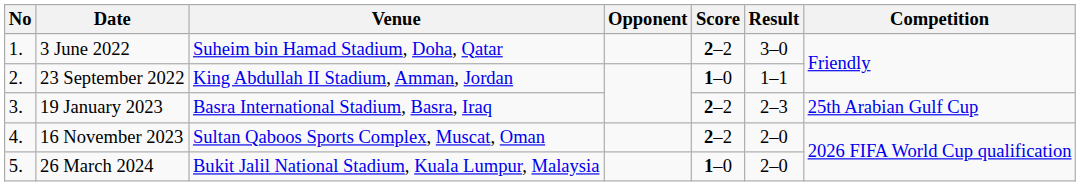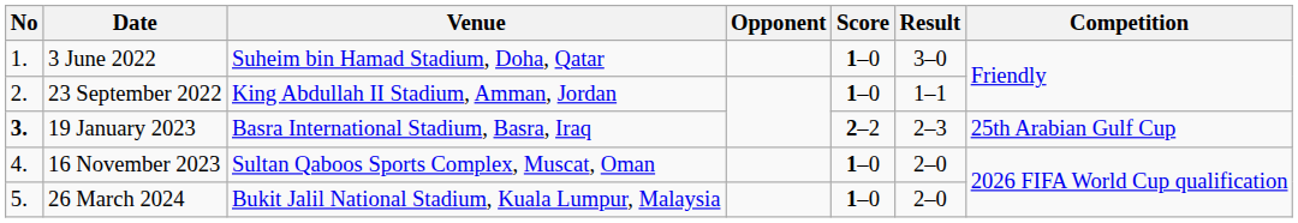3 June 2022 | Score: 2–2 -> 1–0
19 January 2023 | No: normal -> bold
16 November 2023 | Score: 2–2 -> 1–0
